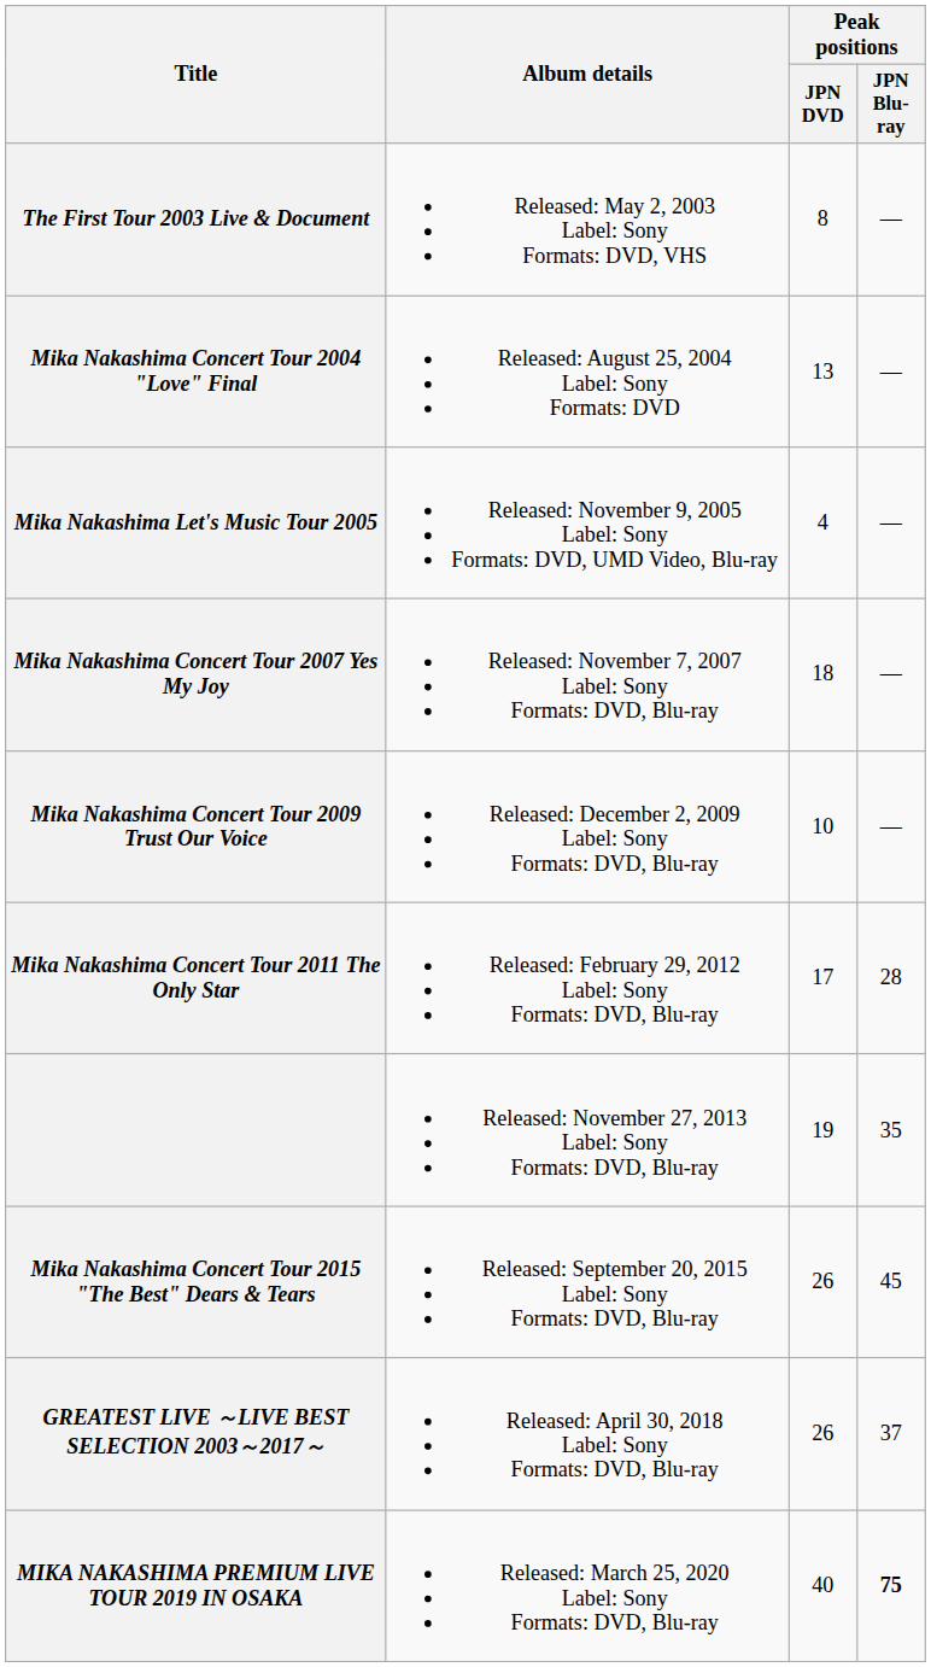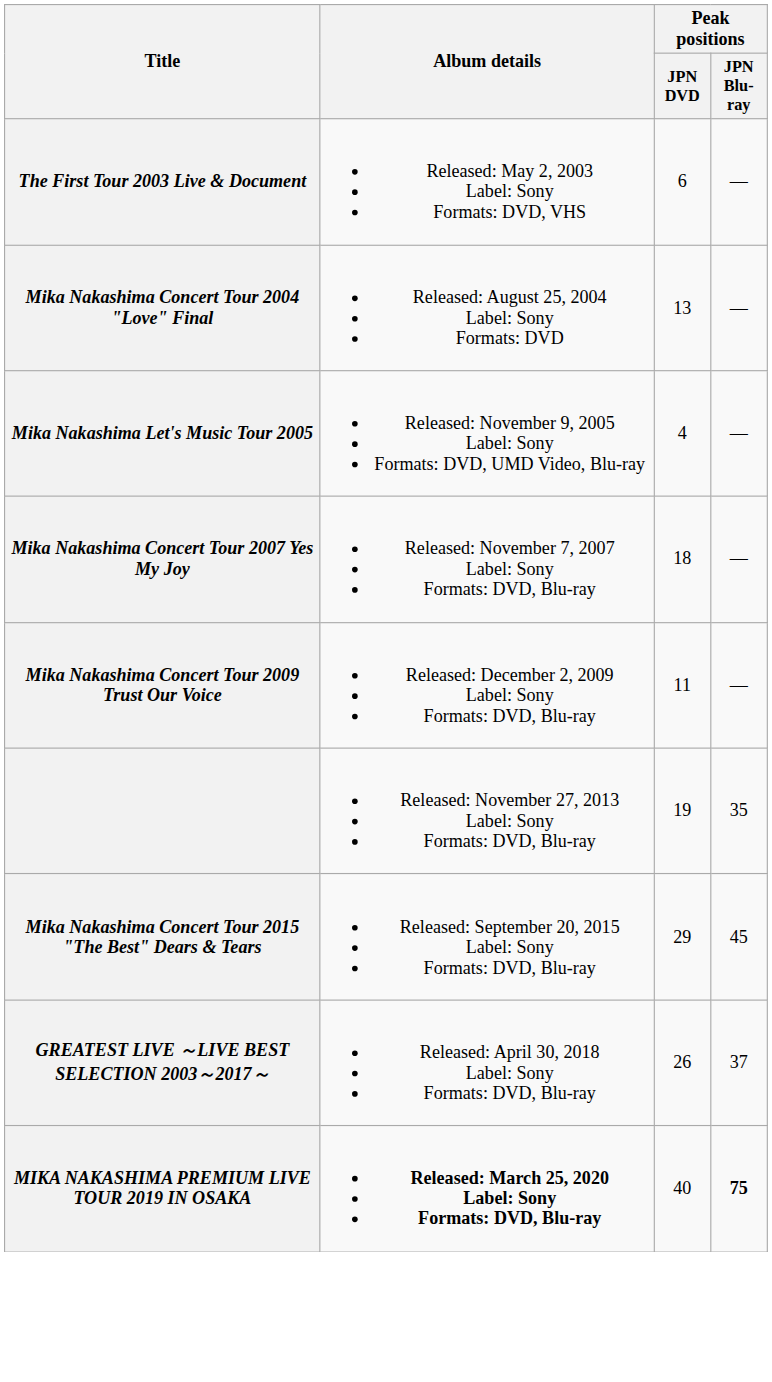The First Tour 2003 Live & Document | Peak positions / JPN DVD: 8 -> 6
Mika Nakashima Concert Tour 2009 Trust Our Voice | Peak positions / JPN DVD: 10 -> 11
- row: Mika Nakashima Concert Tour 2011 The Only Star | Released: February 29, 2012 Label: Sony Formats: DVD, Blu-ray | 17 | 28
Mika Nakashima Concert Tour 2015 "The Best" Dears & Tears | Peak positions / JPN DVD: 26 -> 29
MIKA NAKASHIMA PREMIUM LIVE TOUR 2019 IN OSAKA | Album details: normal -> bold
